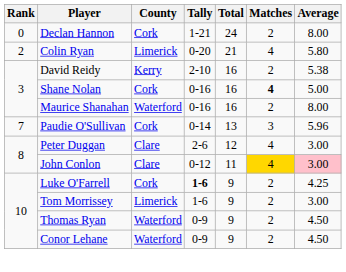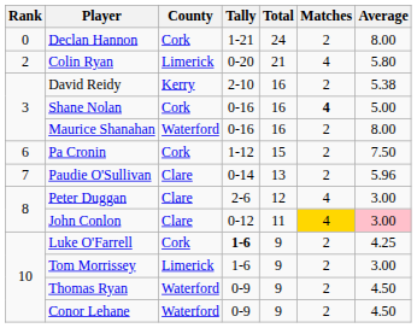+ row: 6 | Pa Cronin | Cork | 1-12 | 15 | 2 | 7.50
Paudie O'Sullivan | County: Cork -> Clare
Paudie O'Sullivan | Matches: 3 -> 2
